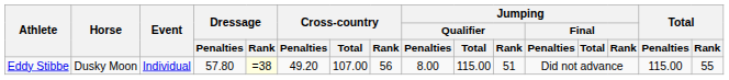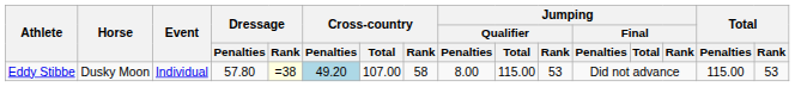Eddy Stibbe | Cross-country / Penalties: no background -> lightblue background
Eddy Stibbe | Cross-country / Rank: 56 -> 58
Eddy Stibbe | Jumping / Qualifier / Rank: 51 -> 53
Eddy Stibbe | Total / Rank: 55 -> 53
